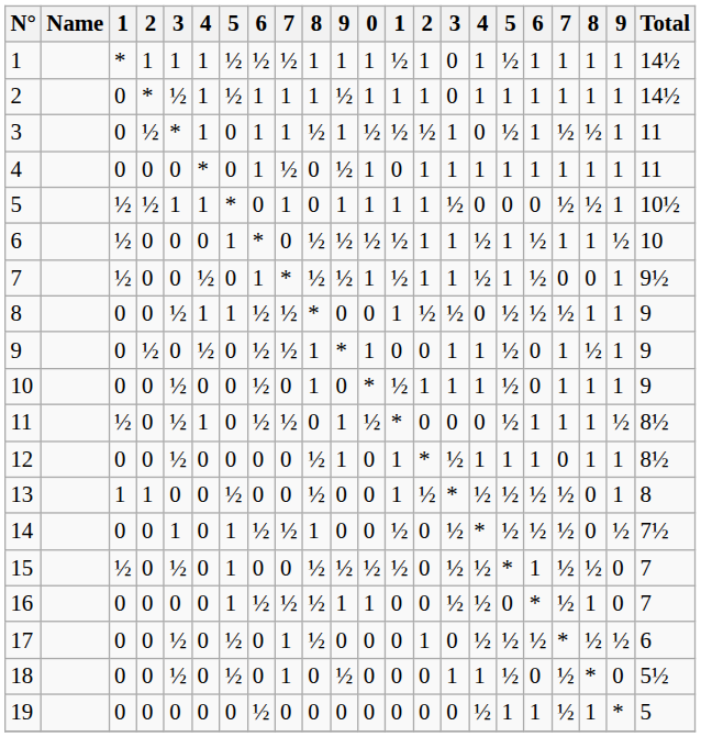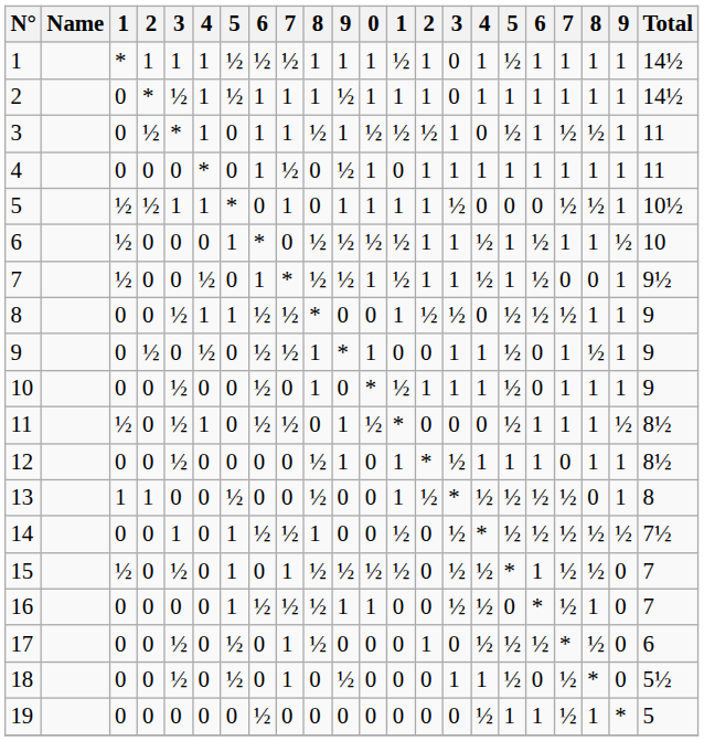14 | column 20: 0 -> ½
15 | column 9: 0 -> 1
17 | column 21: ½ -> 0
